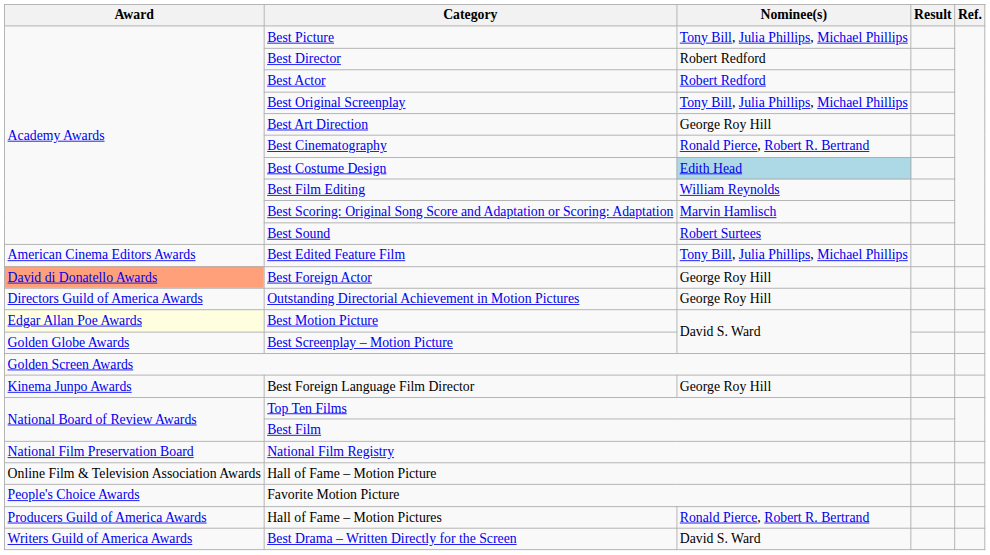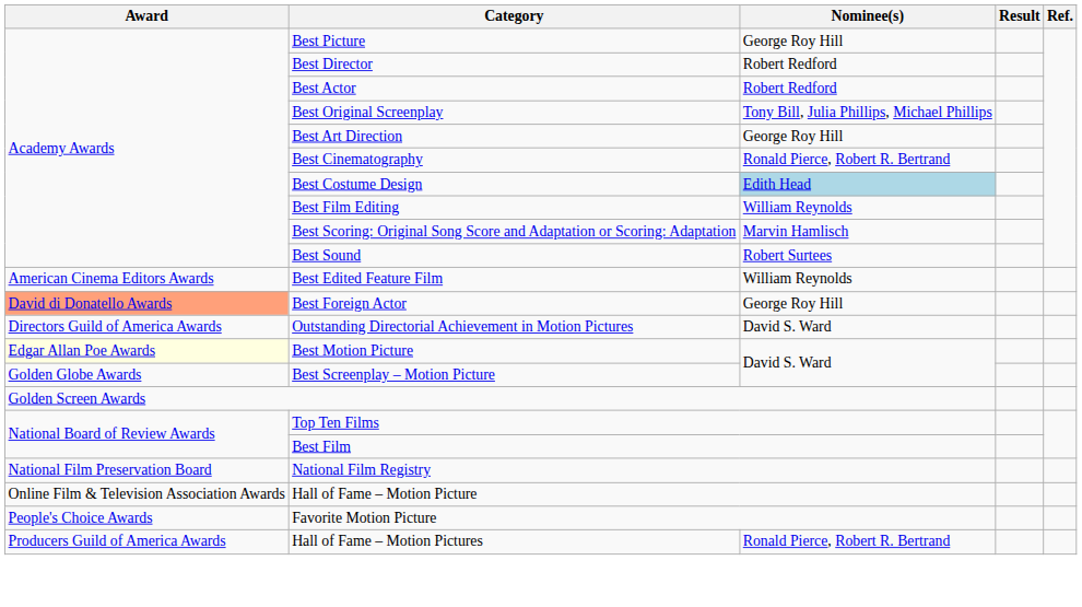Best Picture | Nominee(s): Tony Bill, Julia Phillips, Michael Phillips -> George Roy Hill
Best Edited Feature Film | Nominee(s): Tony Bill, Julia Phillips, Michael Phillips -> William Reynolds
Outstanding Directorial Achievement in Motion Pictures | Nominee(s): George Roy Hill -> David S. Ward
- row: Kinema Junpo Awards | Best Foreign Language Film Director | George Roy Hill
- row: Writers Guild of America Awards | Best Drama – Written Directly for the Screen | David S. Ward
